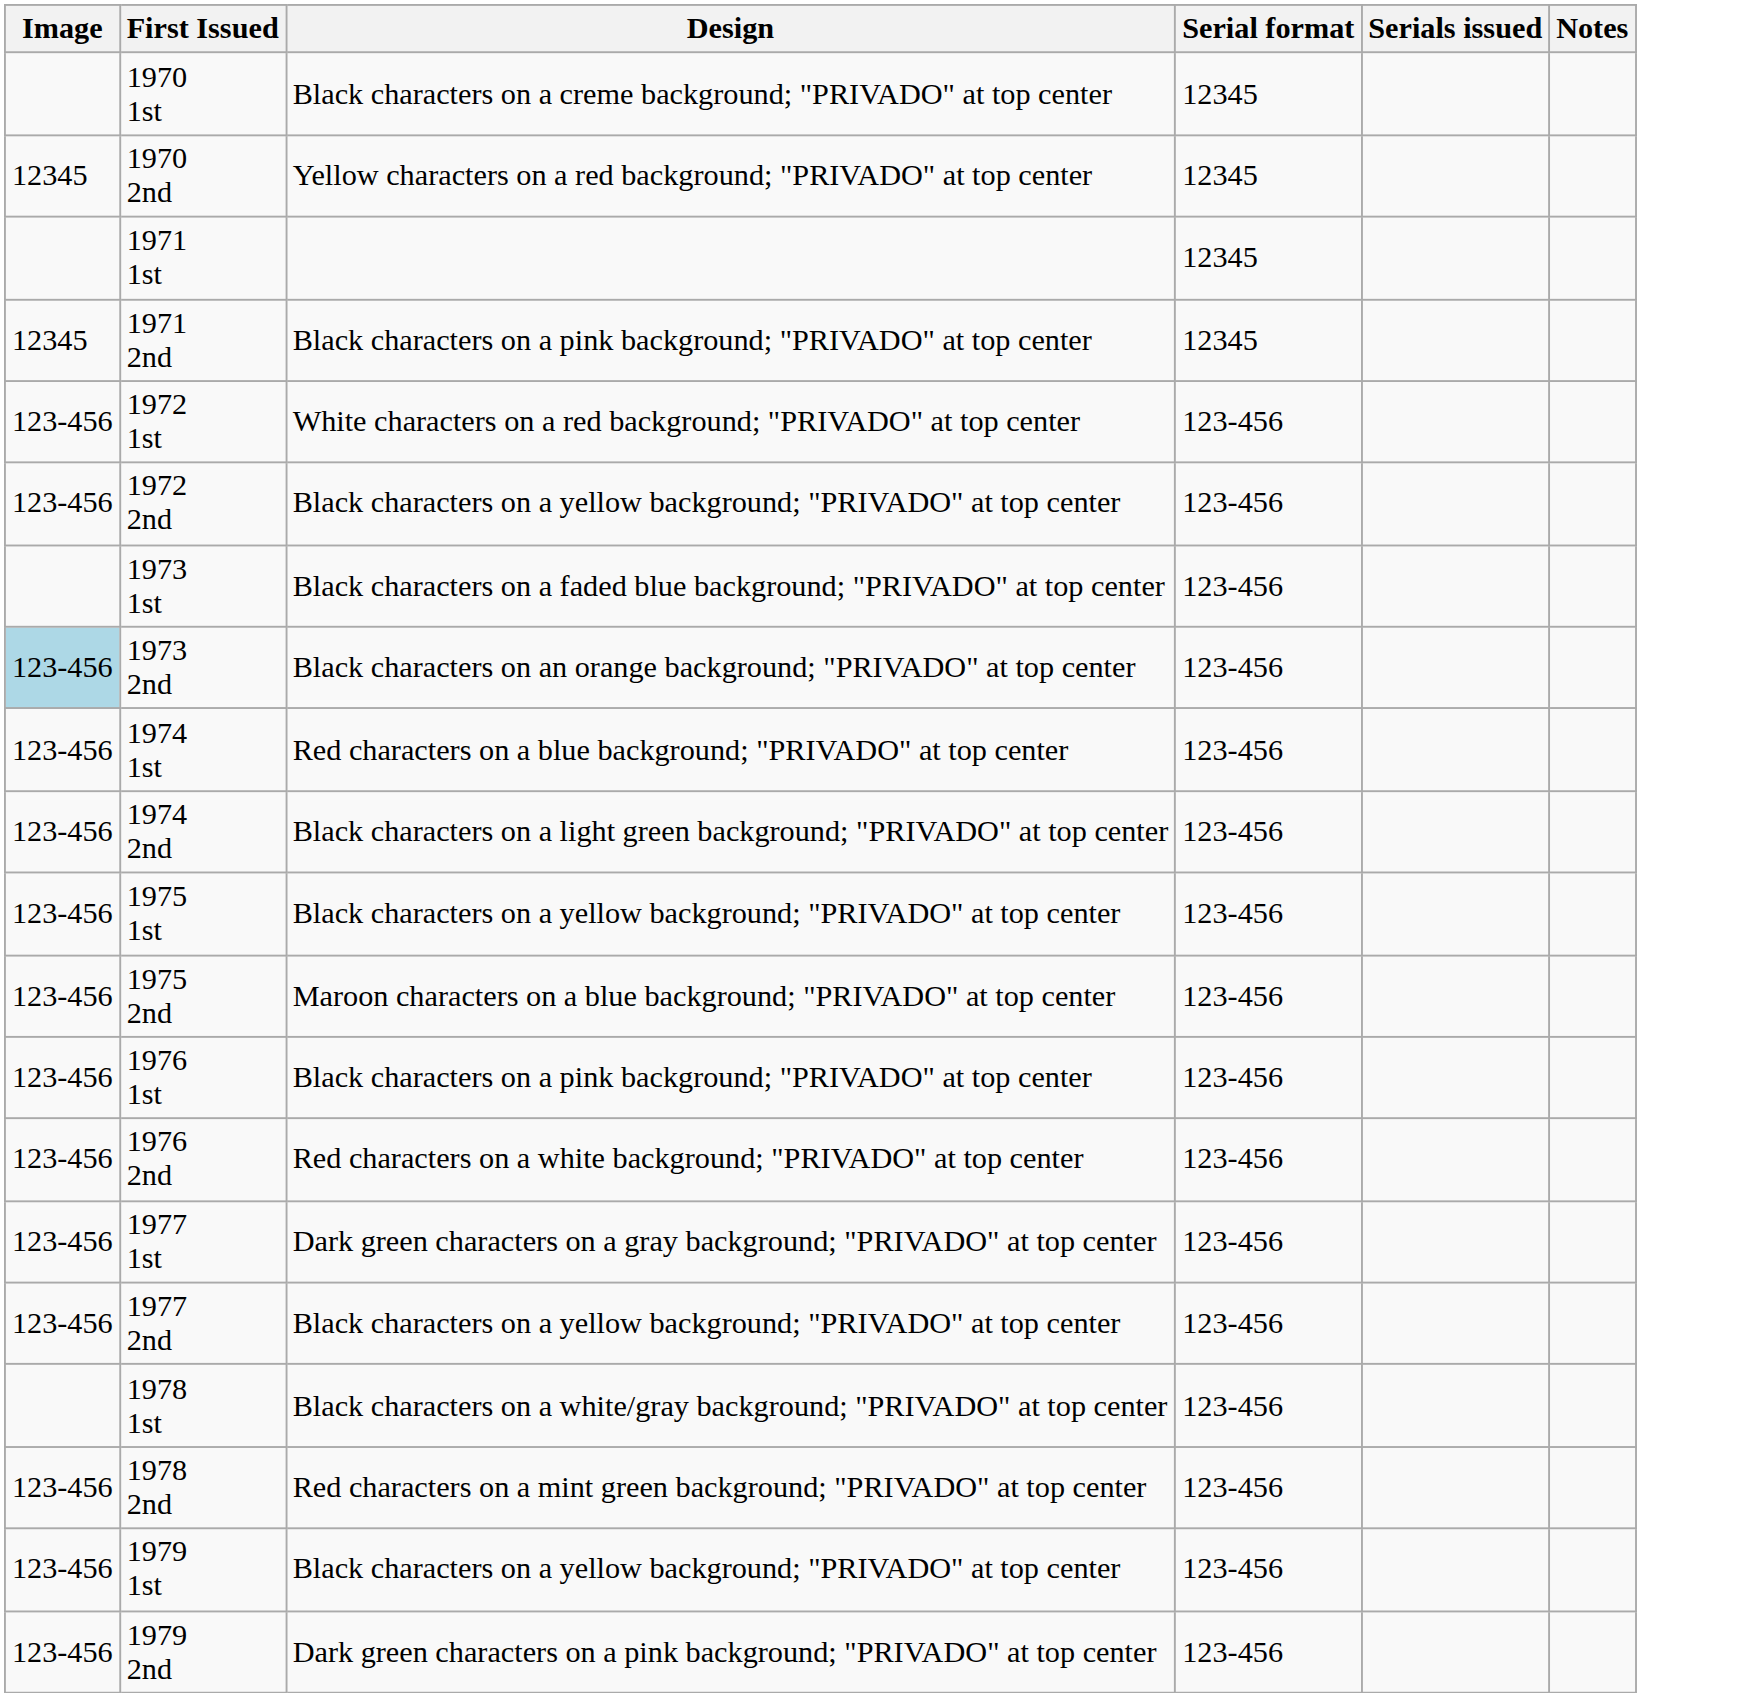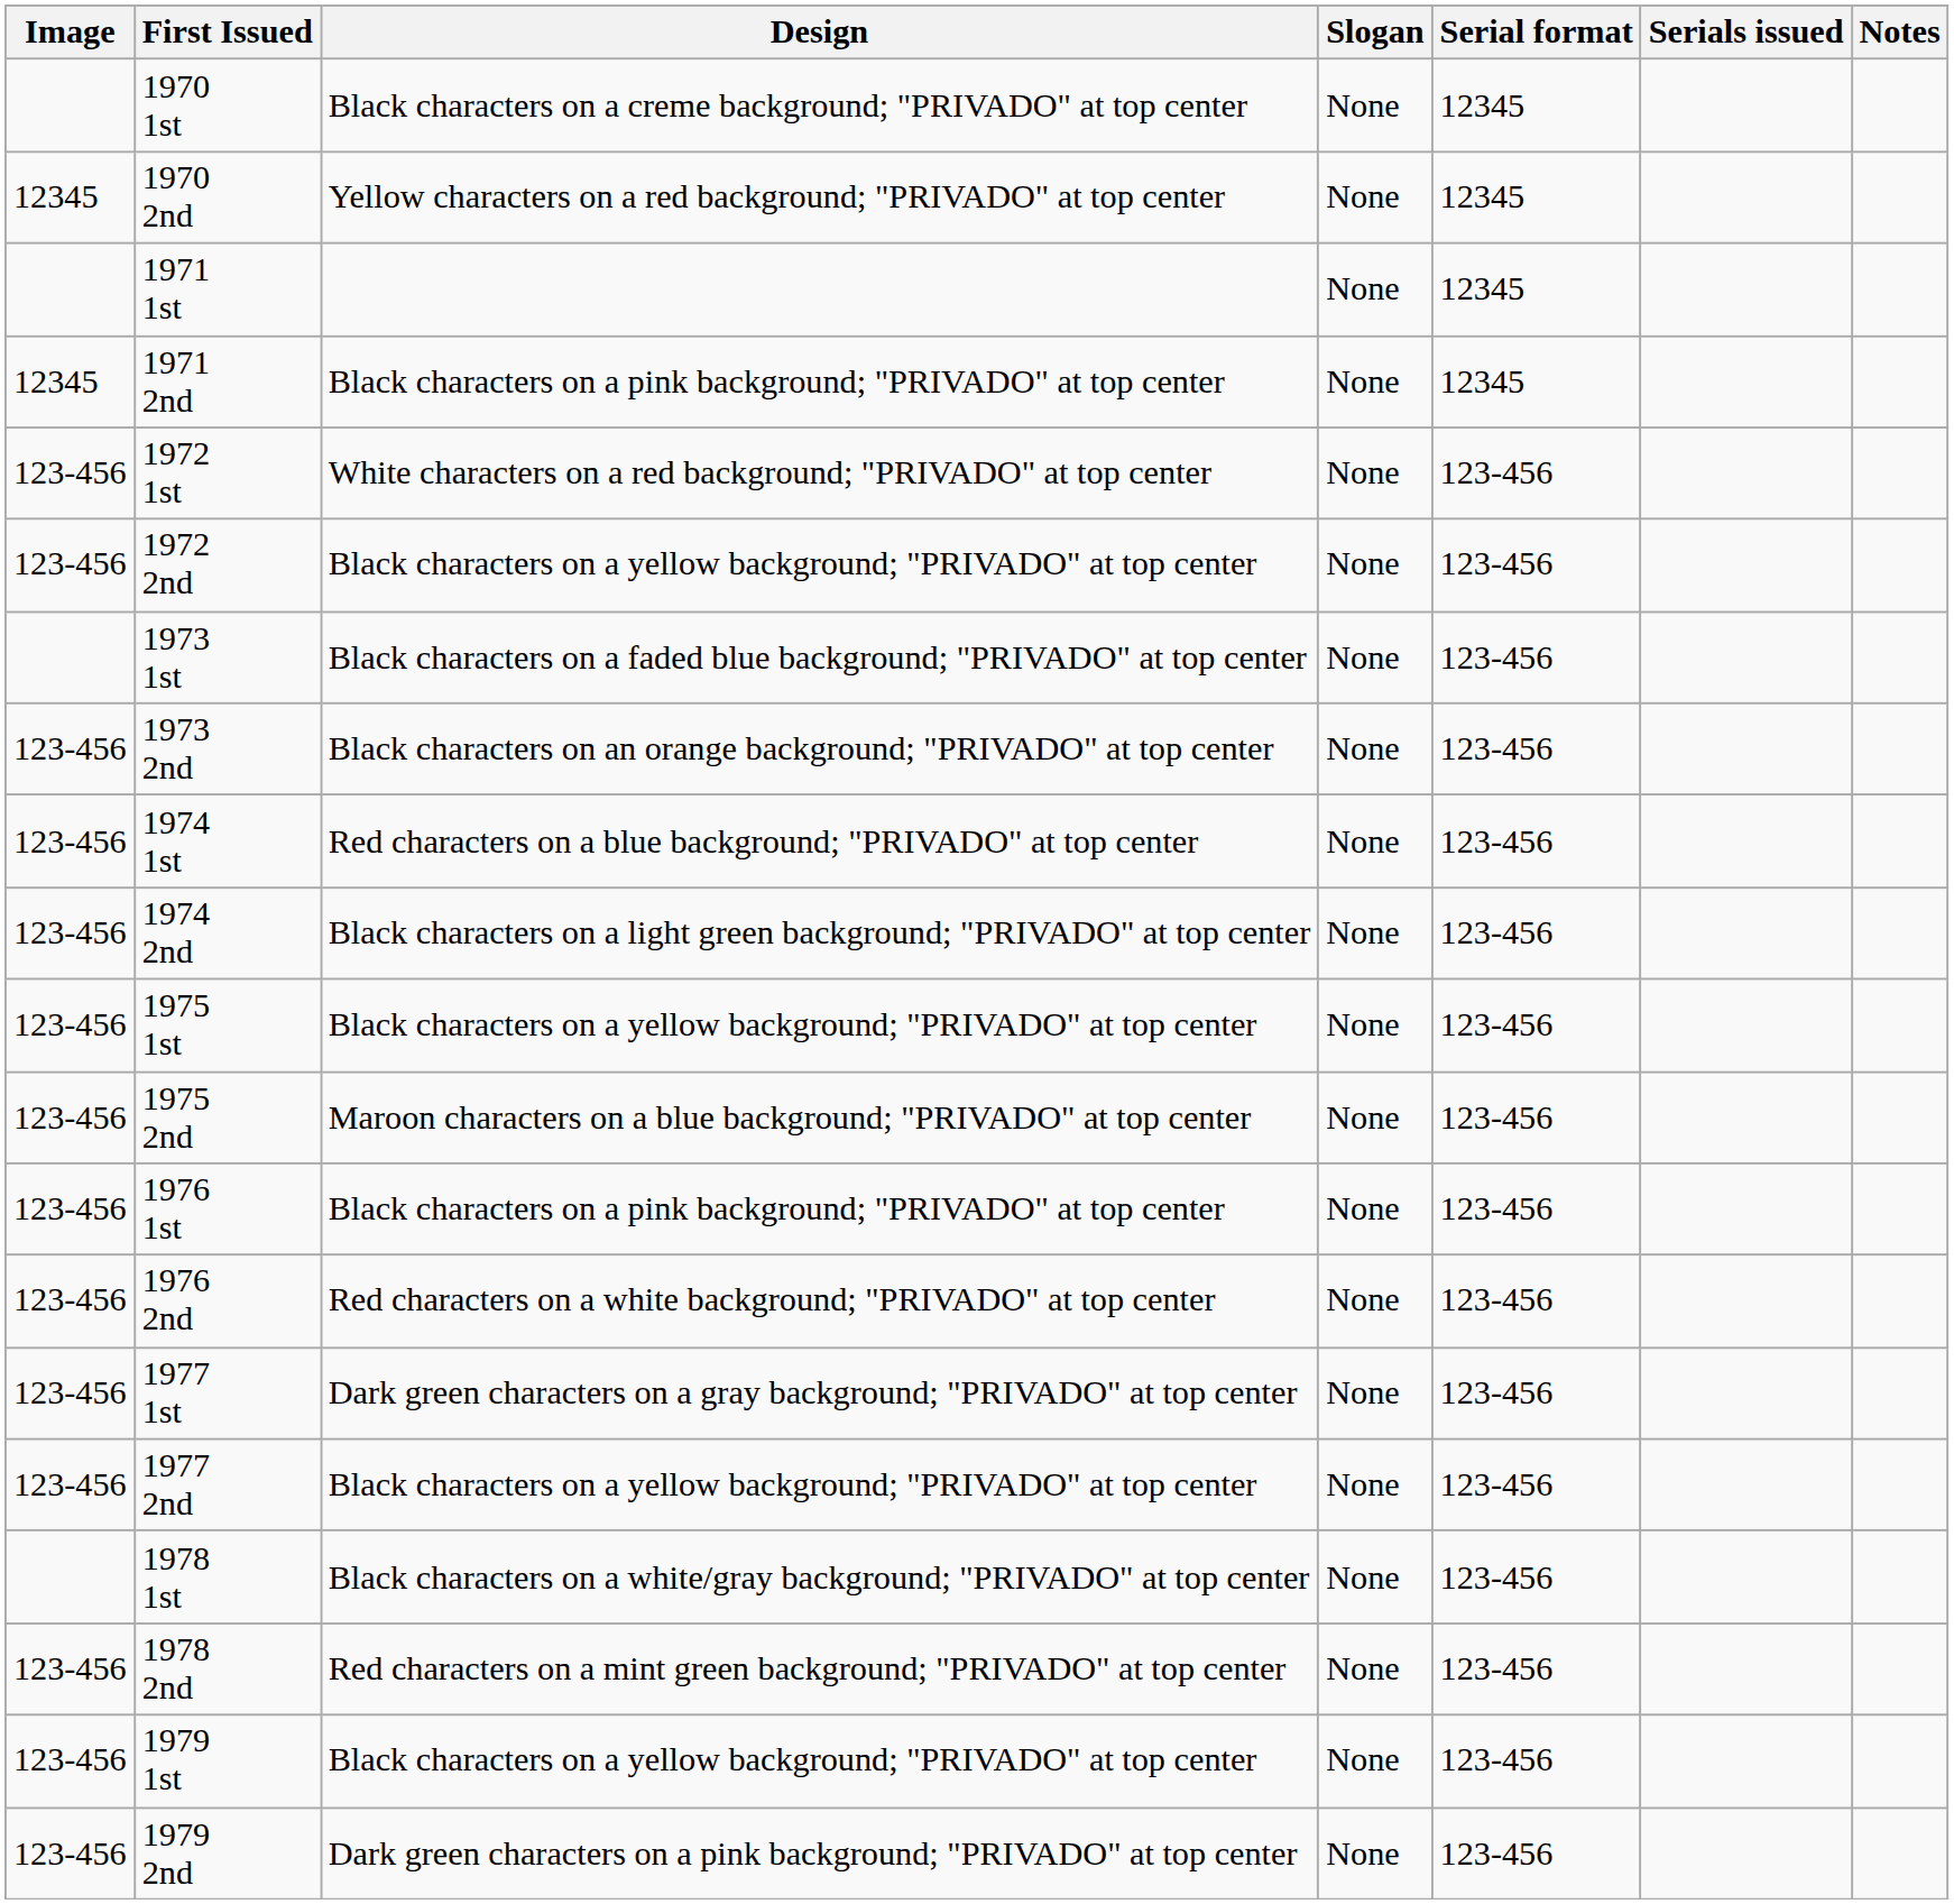+ column: Slogan | None | None | None | None | None | None | None | None | None | None | None | None | None | None | None | None | None | None | None | None
1973 2nd | Image: lightblue background -> no background
